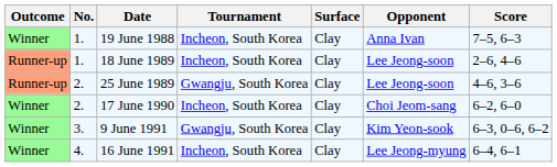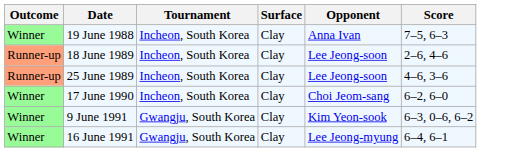- column: No. | 1. | 1. | 2. | 2. | 3. | 4.
25 June 1989 | Tournament: Gwangju, South Korea -> Incheon, South Korea
16 June 1991 | Tournament: Incheon, South Korea -> Gwangju, South Korea
